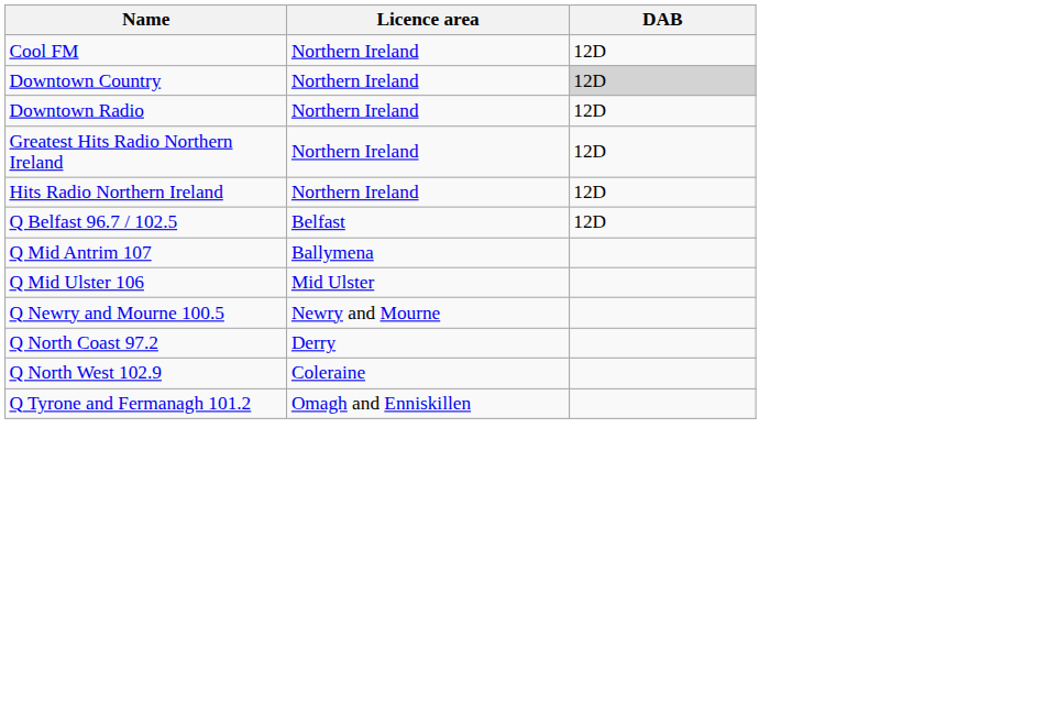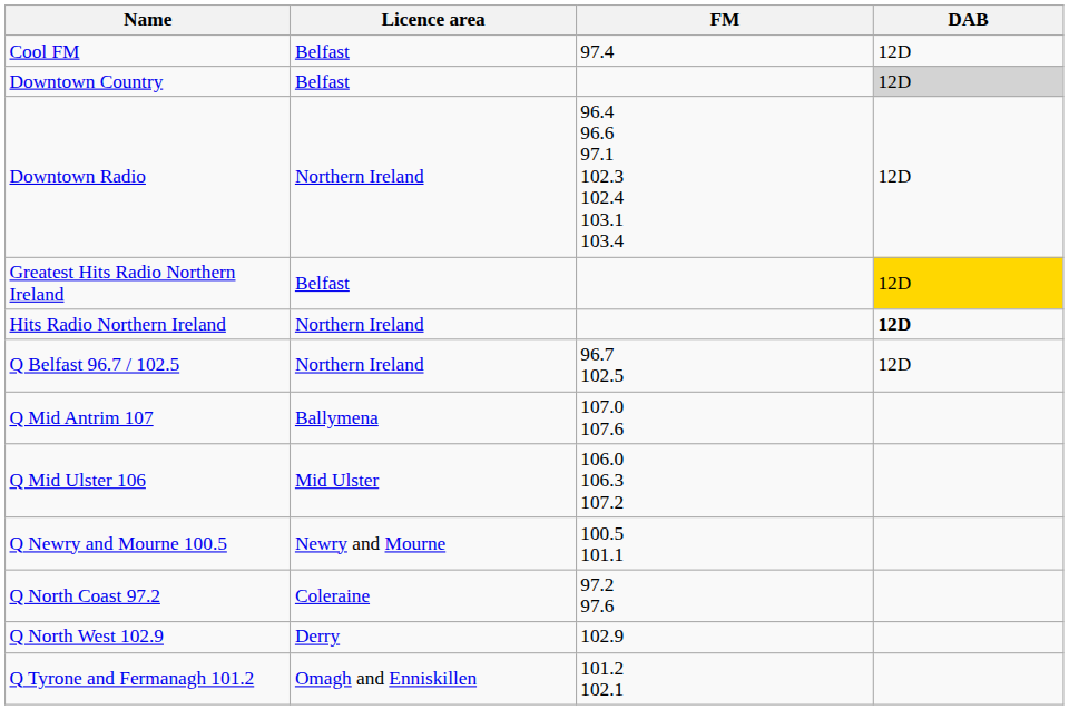+ column: FM | 97.4 | 96.4 96.6 97.1 102.3 102.4 103.1 103.4 | 96.7 102.5 | 107.0 107.6 | 106.0 106.3 107.2 | 100.5 101.1 | 97.2 97.6 | 102.9 | 101.2 102.1
Cool FM | Licence area: Northern Ireland -> Belfast
Downtown Country | Licence area: Northern Ireland -> Belfast
Greatest Hits Radio Northern Ireland | Licence area: Northern Ireland -> Belfast
Greatest Hits Radio Northern Ireland | DAB: no background -> gold background
Hits Radio Northern Ireland | DAB: normal -> bold
Q Belfast 96.7 / 102.5 | Licence area: Belfast -> Northern Ireland
Q North Coast 97.2 | Licence area: Derry -> Coleraine
Q North West 102.9 | Licence area: Coleraine -> Derry
